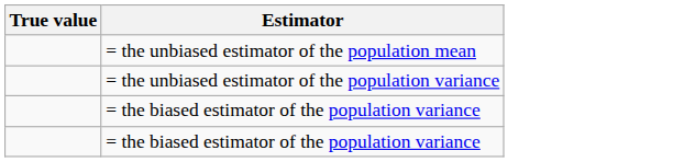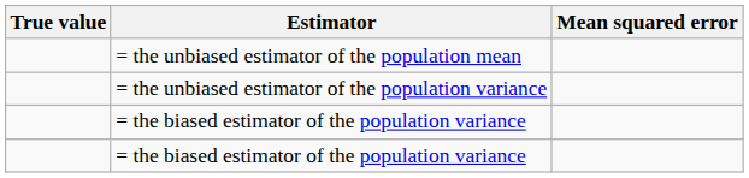+ column: Mean squared error
